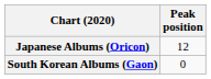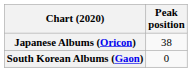Japanese Albums (Oricon) | Peak position: 12 -> 38
